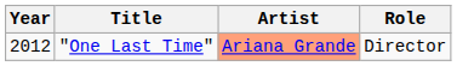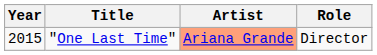"One Last Time" | Year: 2012 -> 2015
